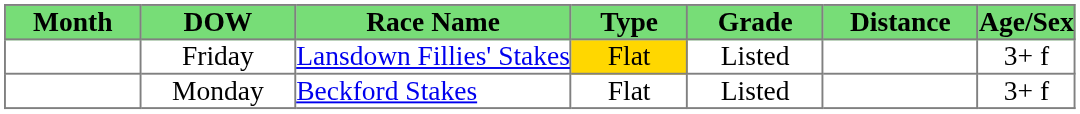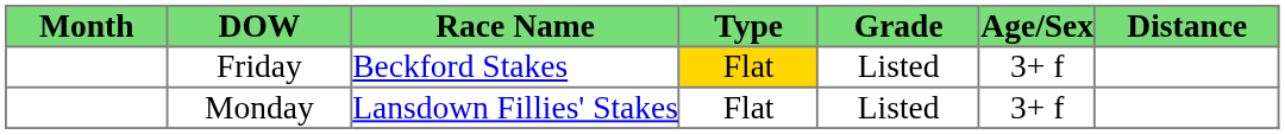columns swapped: Distance <-> Age/Sex
Friday | Race Name: Lansdown Fillies' Stakes -> Beckford Stakes
Monday | Race Name: Beckford Stakes -> Lansdown Fillies' Stakes
